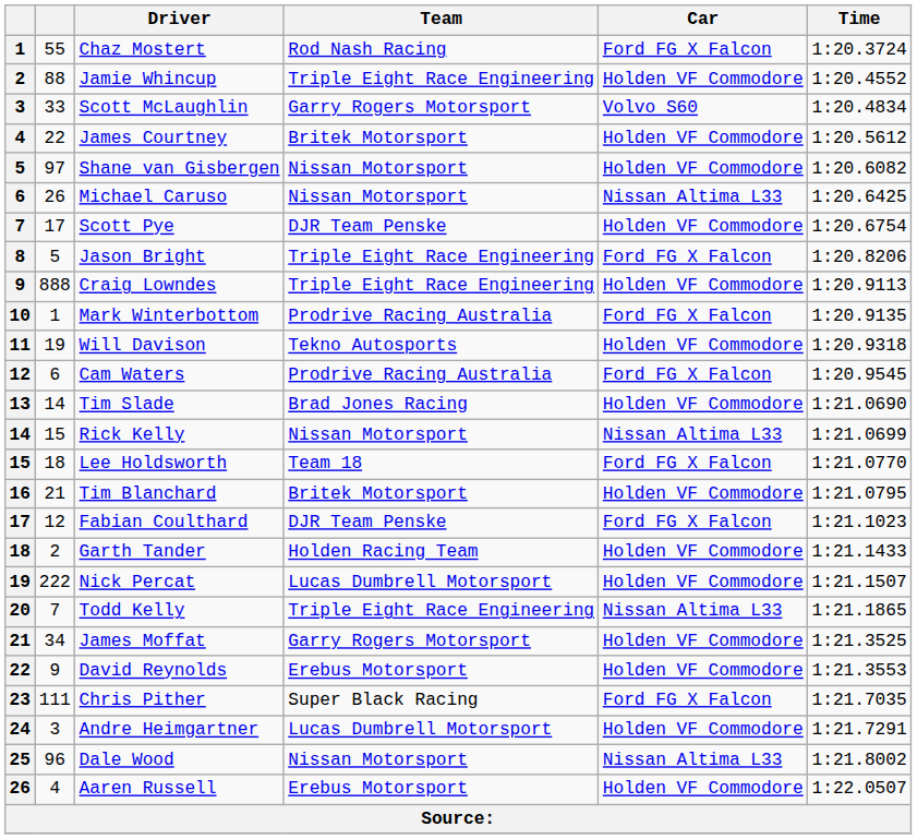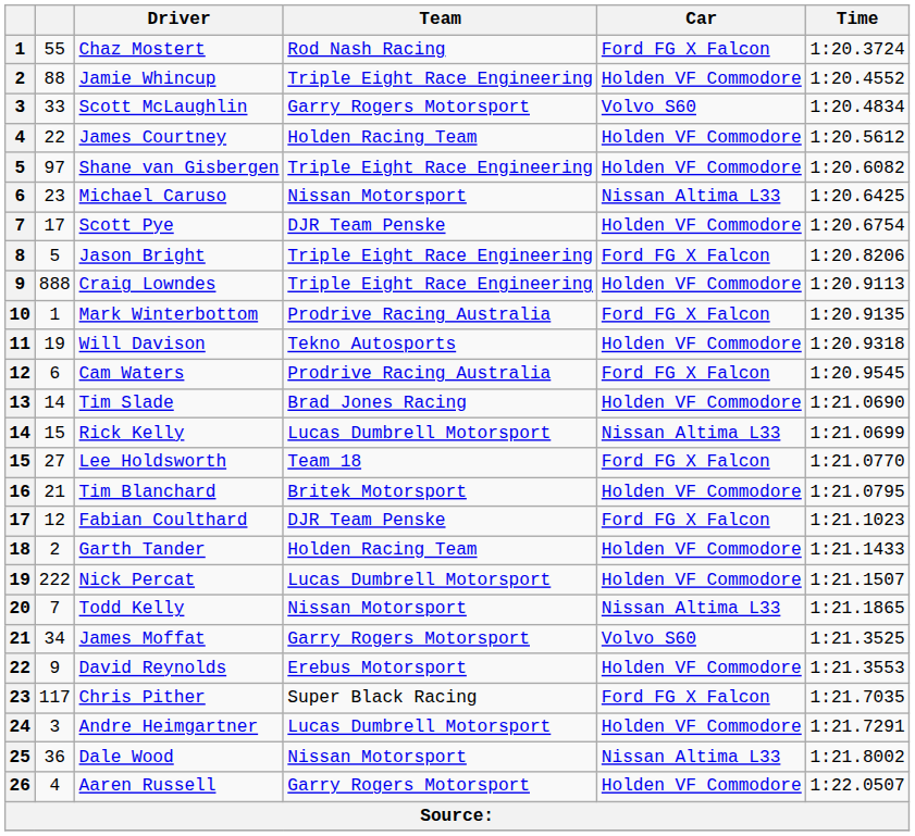James Courtney | Team: Britek Motorsport -> Holden Racing Team
Shane van Gisbergen | Team: Nissan Motorsport -> Triple Eight Race Engineering
Michael Caruso | column 2: 26 -> 23
Rick Kelly | Team: Nissan Motorsport -> Lucas Dumbrell Motorsport
Lee Holdsworth | column 2: 18 -> 27
Todd Kelly | Team: Triple Eight Race Engineering -> Nissan Motorsport
James Moffat | Car: Holden VF Commodore -> Volvo S60
Chris Pither | column 2: 111 -> 117
Dale Wood | column 2: 96 -> 36
Aaren Russell | Team: Erebus Motorsport -> Garry Rogers Motorsport
